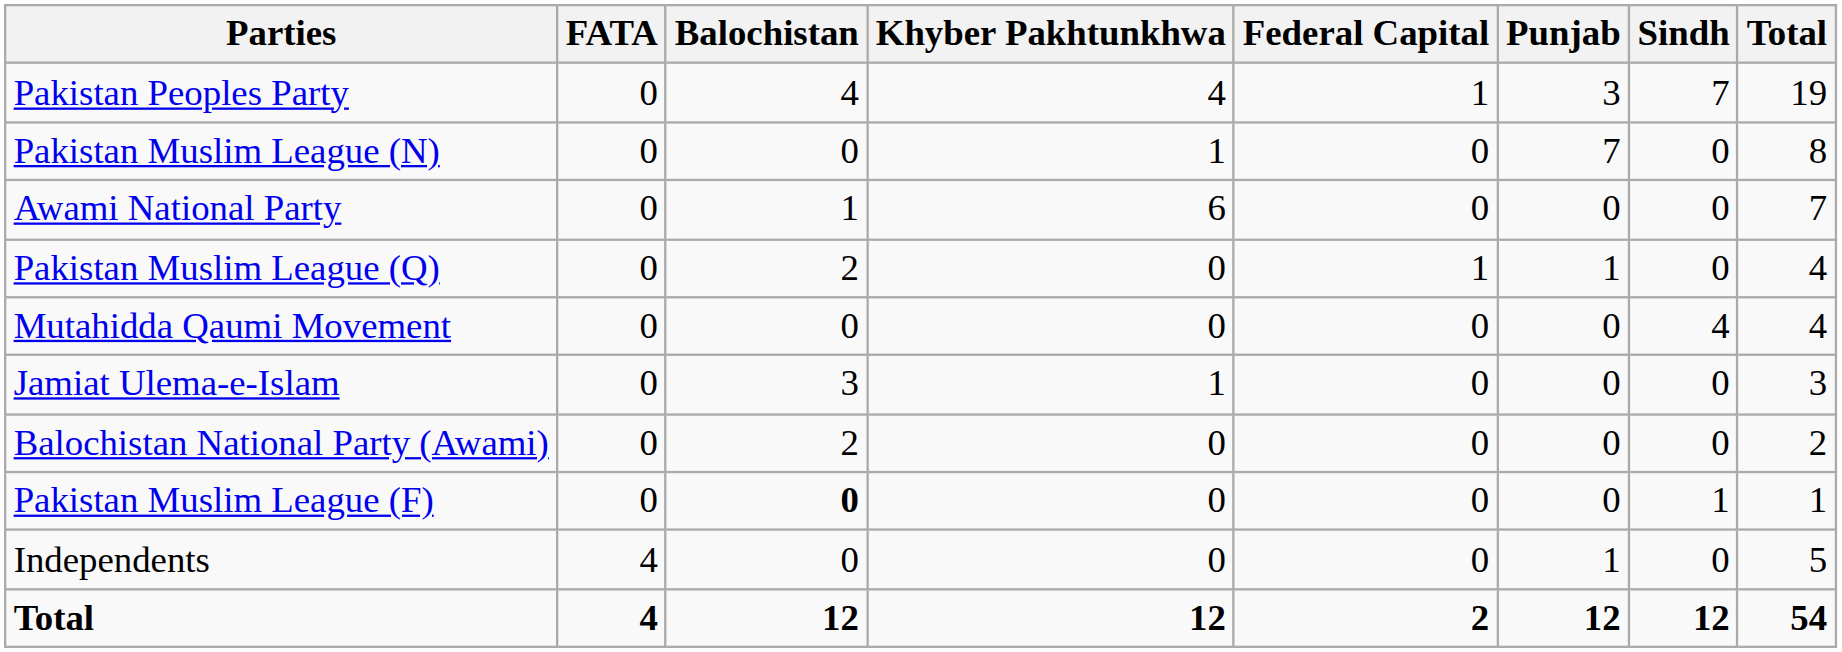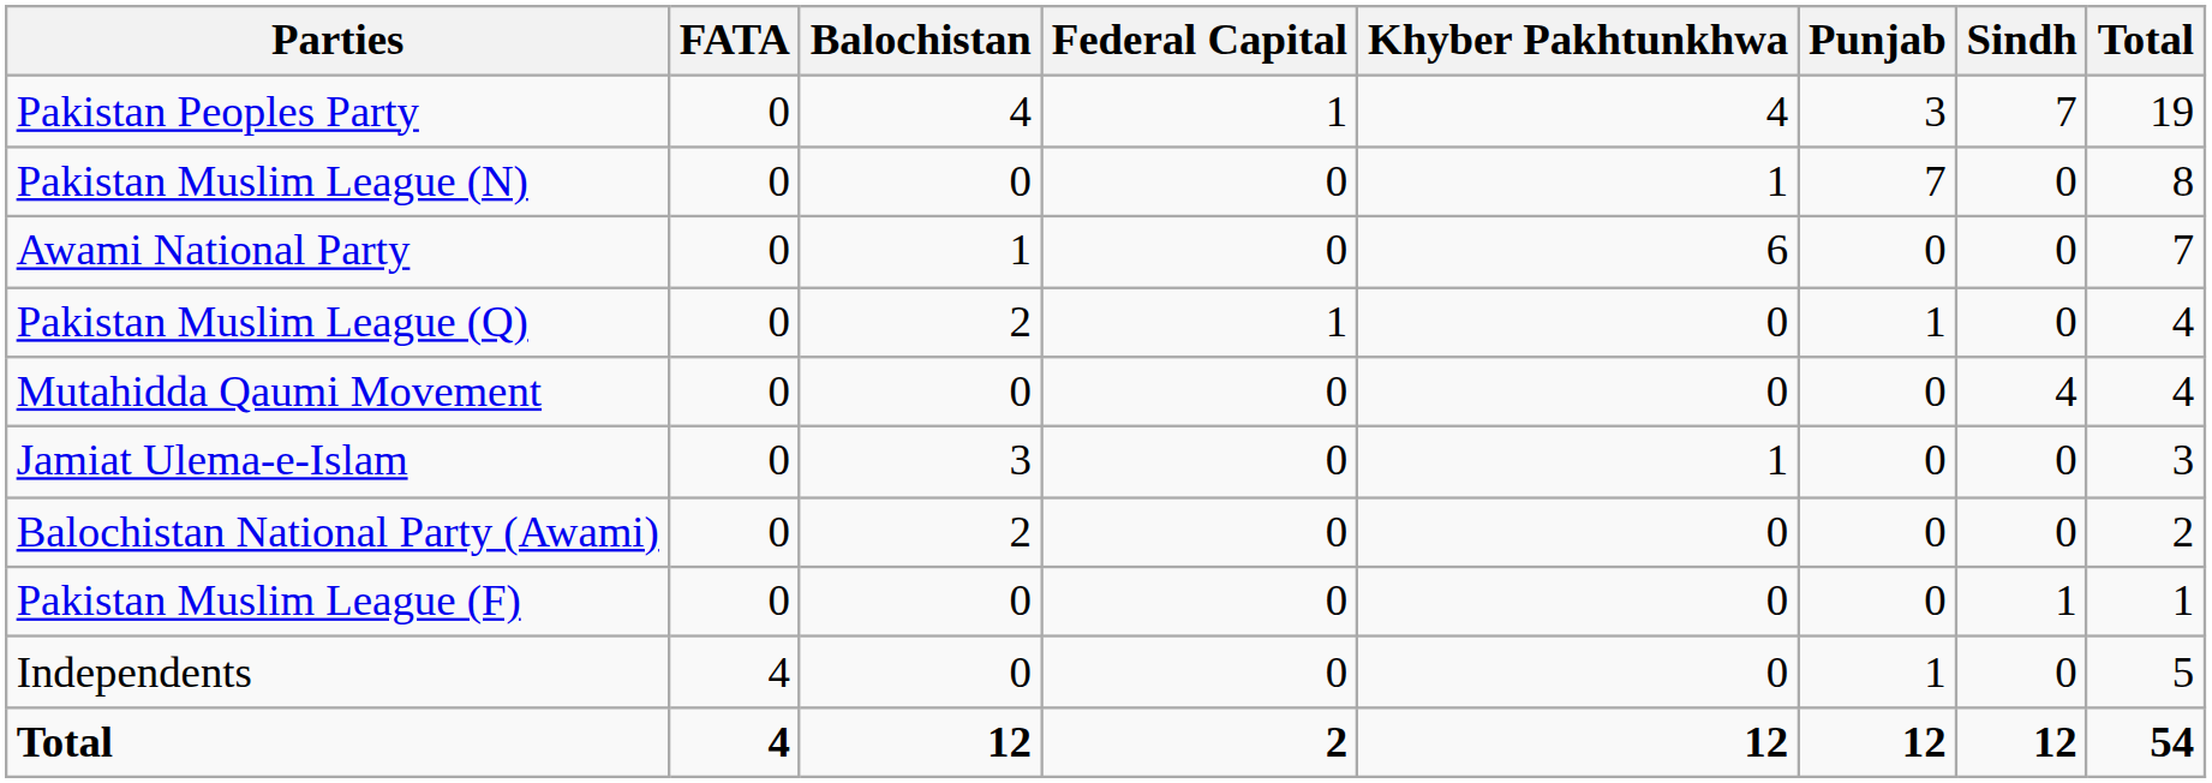columns swapped: Federal Capital <-> Khyber Pakhtunkhwa
Pakistan Muslim League (F) | Balochistan: bold -> normal
